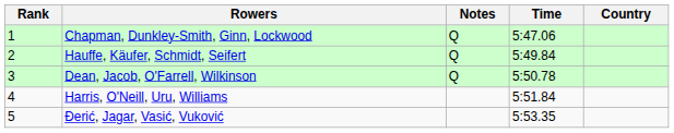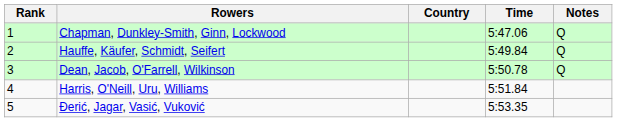columns swapped: Country <-> Notes
